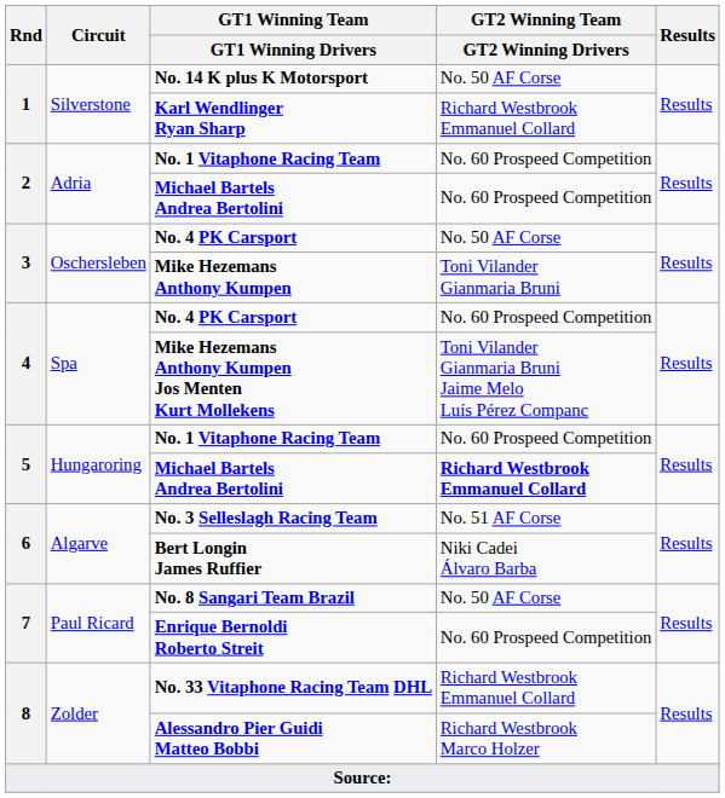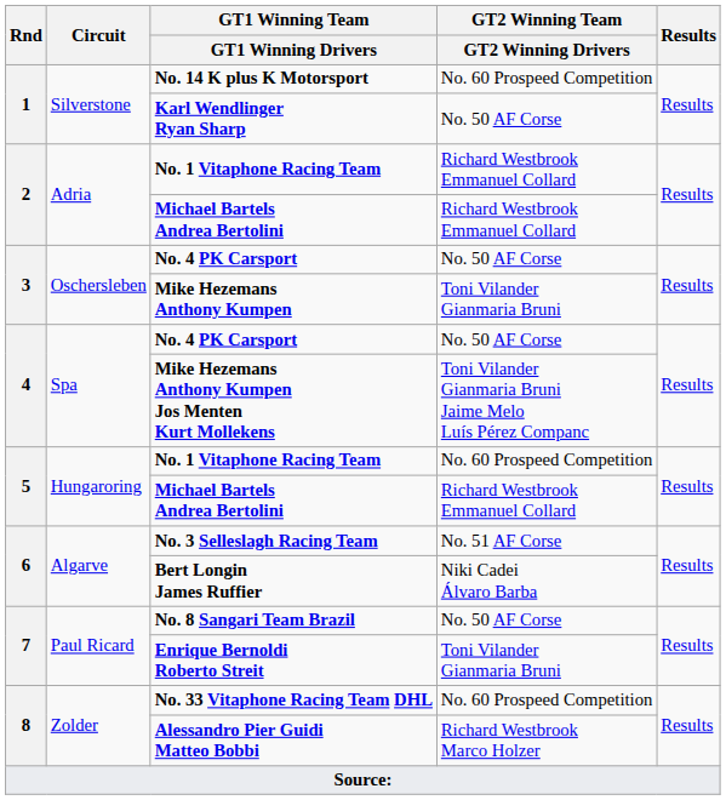No. 14 K plus K Motorsport | GT2 Winning Team / GT2 Winning Drivers: No. 50 AF Corse -> No. 60 Prospeed Competition
Karl Wendlinger Ryan Sharp | GT2 Winning Team / GT2 Winning Drivers: Richard Westbrook Emmanuel Collard -> No. 50 AF Corse
2 / No. 1 Vitaphone Racing Team | GT2 Winning Team / GT2 Winning Drivers: No. 60 Prospeed Competition -> Richard Westbrook Emmanuel Collard
2 / Michael Bartels Andrea Bertolini | GT2 Winning Team / GT2 Winning Drivers: No. 60 Prospeed Competition -> Richard Westbrook Emmanuel Collard
4 / No. 4 PK Carsport | GT2 Winning Team / GT2 Winning Drivers: No. 60 Prospeed Competition -> No. 50 AF Corse
5 / Michael Bartels Andrea Bertolini | GT2 Winning Team / GT2 Winning Drivers: bold -> normal
Enrique Bernoldi Roberto Streit | GT2 Winning Team / GT2 Winning Drivers: No. 60 Prospeed Competition -> Toni Vilander Gianmaria Bruni
No. 33 Vitaphone Racing Team DHL | GT2 Winning Team / GT2 Winning Drivers: Richard Westbrook Emmanuel Collard -> No. 60 Prospeed Competition
